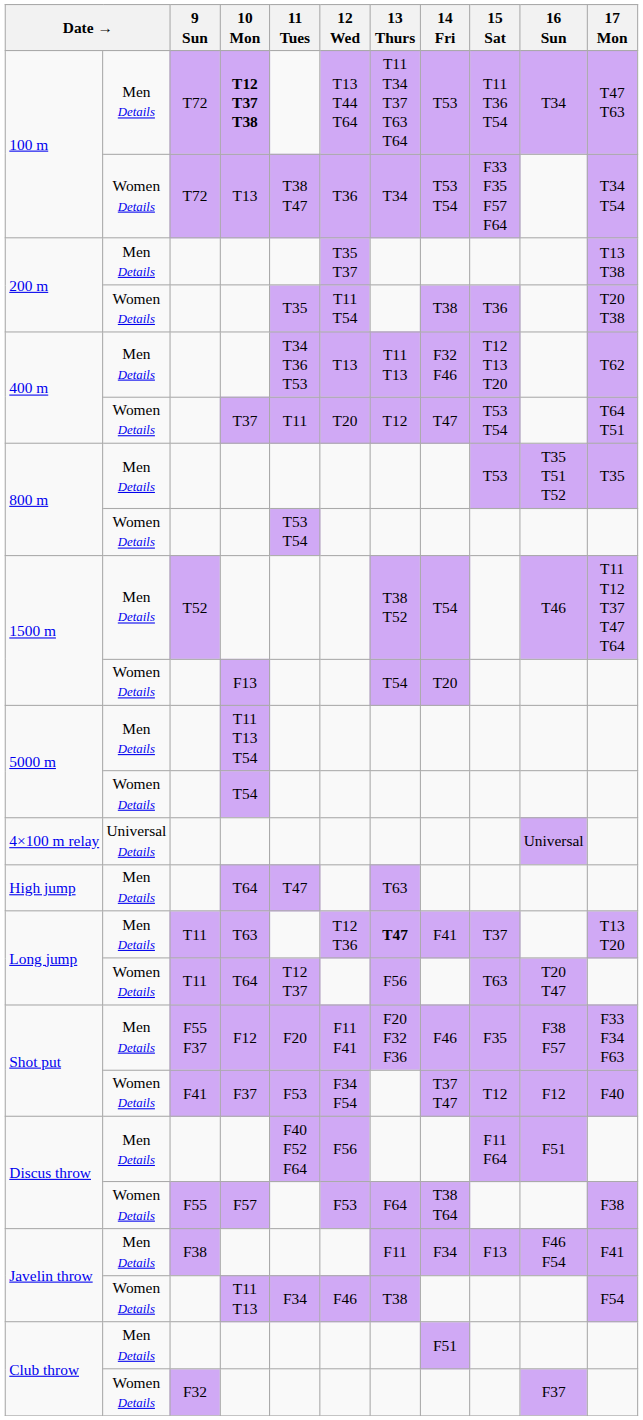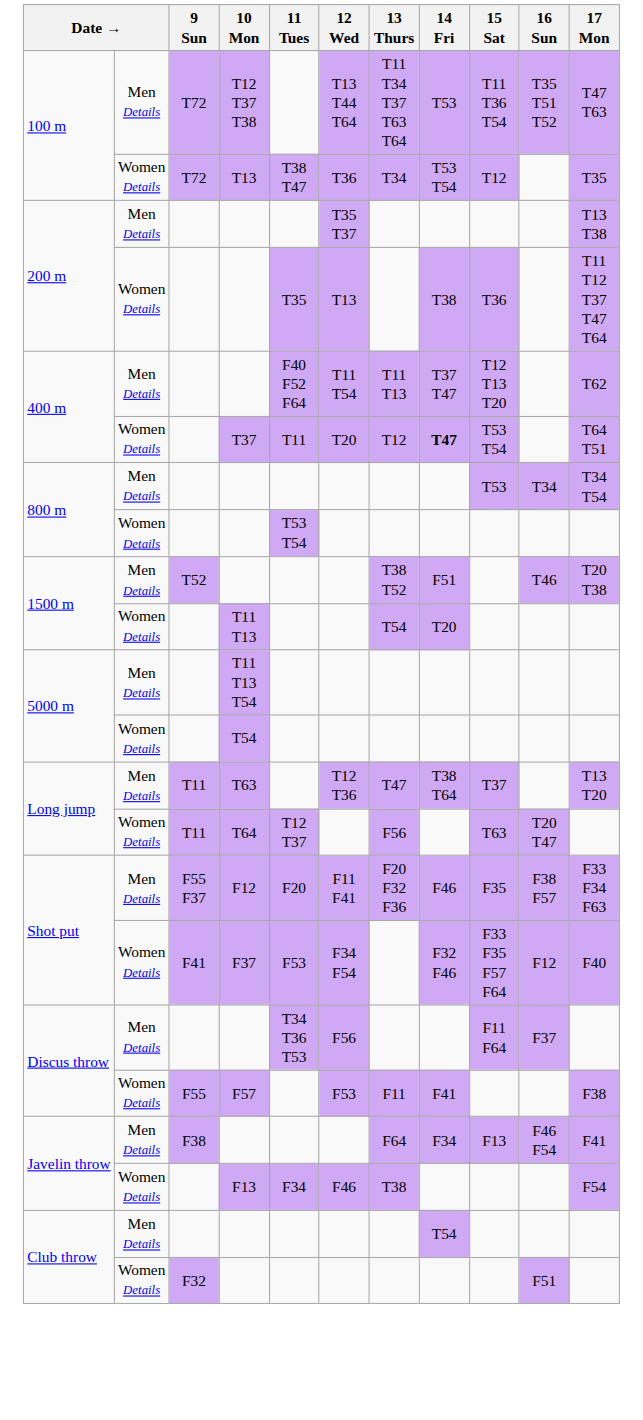100 m / Men Details | 10 Mon: bold -> normal
100 m / Men Details | 16 Sun: T34 -> T35 T51 T52
100 m / Women Details | 15 Sat: F33 F35 F57 F64 -> T12
100 m / Women Details | 17 Mon: T34 T54 -> T35
200 m / Women Details | 12 Wed: T11 T54 -> T13
200 m / Women Details | 17 Mon: T20 T38 -> T11 T12 T37 T47 T64
400 m / Men Details | 11 Tues: T34 T36 T53 -> F40 F52 F64
400 m / Men Details | 12 Wed: T13 -> T11 T54
400 m / Men Details | 14 Fri: F32 F46 -> T37 T47
400 m / Women Details | 14 Fri: normal -> bold
800 m / Men Details | 16 Sun: T35 T51 T52 -> T34
800 m / Men Details | 17 Mon: T35 -> T34 T54
1500 m / Men Details | 14 Fri: T54 -> F51
1500 m / Men Details | 17 Mon: T11 T12 T37 T47 T64 -> T20 T38
1500 m / Women Details | 10 Mon: F13 -> T11 T13
- row: 4×100 m relay | Universal Details | Universal
- row: High jump | Men Details | T64 | T47 | T63
Long jump / Men Details | 13 Thurs: bold -> normal
Long jump / Men Details | 14 Fri: F41 -> T38 T64
Shot put / Women Details | 14 Fri: T37 T47 -> F32 F46
Shot put / Women Details | 15 Sat: T12 -> F33 F35 F57 F64
Discus throw / Men Details | 11 Tues: F40 F52 F64 -> T34 T36 T53
Discus throw / Men Details | 16 Sun: F51 -> F37
Discus throw / Women Details | 13 Thurs: F64 -> F11
Discus throw / Women Details | 14 Fri: T38 T64 -> F41
Javelin throw / Men Details | 13 Thurs: F11 -> F64
Javelin throw / Women Details | 10 Mon: T11 T13 -> F13
Club throw / Men Details | 14 Fri: F51 -> T54
Club throw / Women Details | 16 Sun: F37 -> F51
